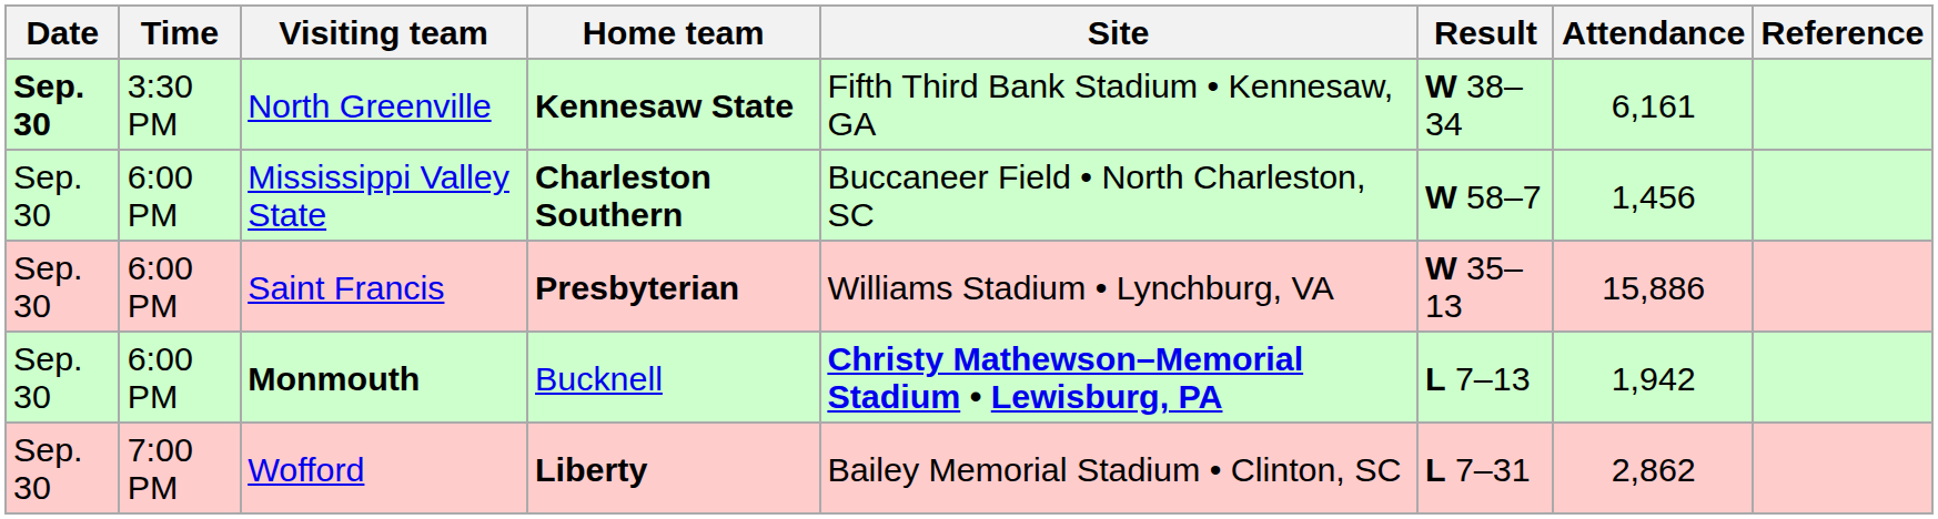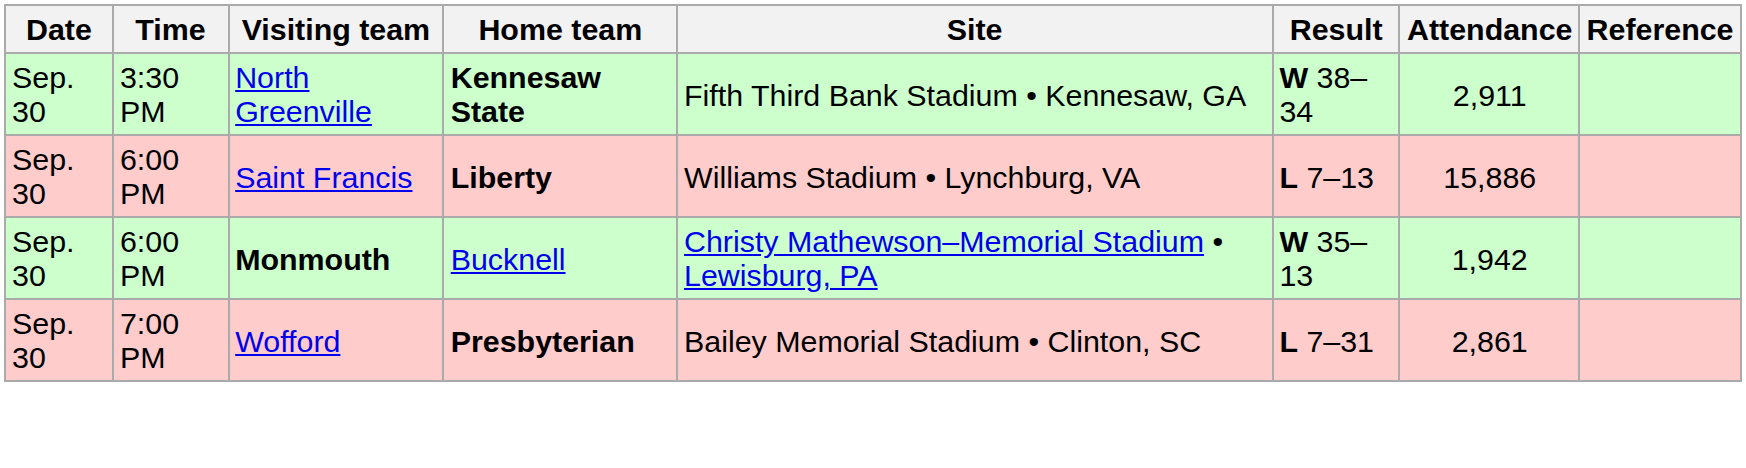North Greenville | Date: bold -> normal
North Greenville | Attendance: 6,161 -> 2,911
- row: Sep. 30 | 6:00 PM | Mississippi Valley State | Charleston Southern | Buccaneer Field • North Charleston, SC | W 58–7 | 1,456
Saint Francis | Home team: Presbyterian -> Liberty
Saint Francis | Result: W 35–13 -> L 7–13
Monmouth | Site: bold -> normal
Monmouth | Result: L 7–13 -> W 35–13
Wofford | Home team: Liberty -> Presbyterian
Wofford | Attendance: 2,862 -> 2,861
